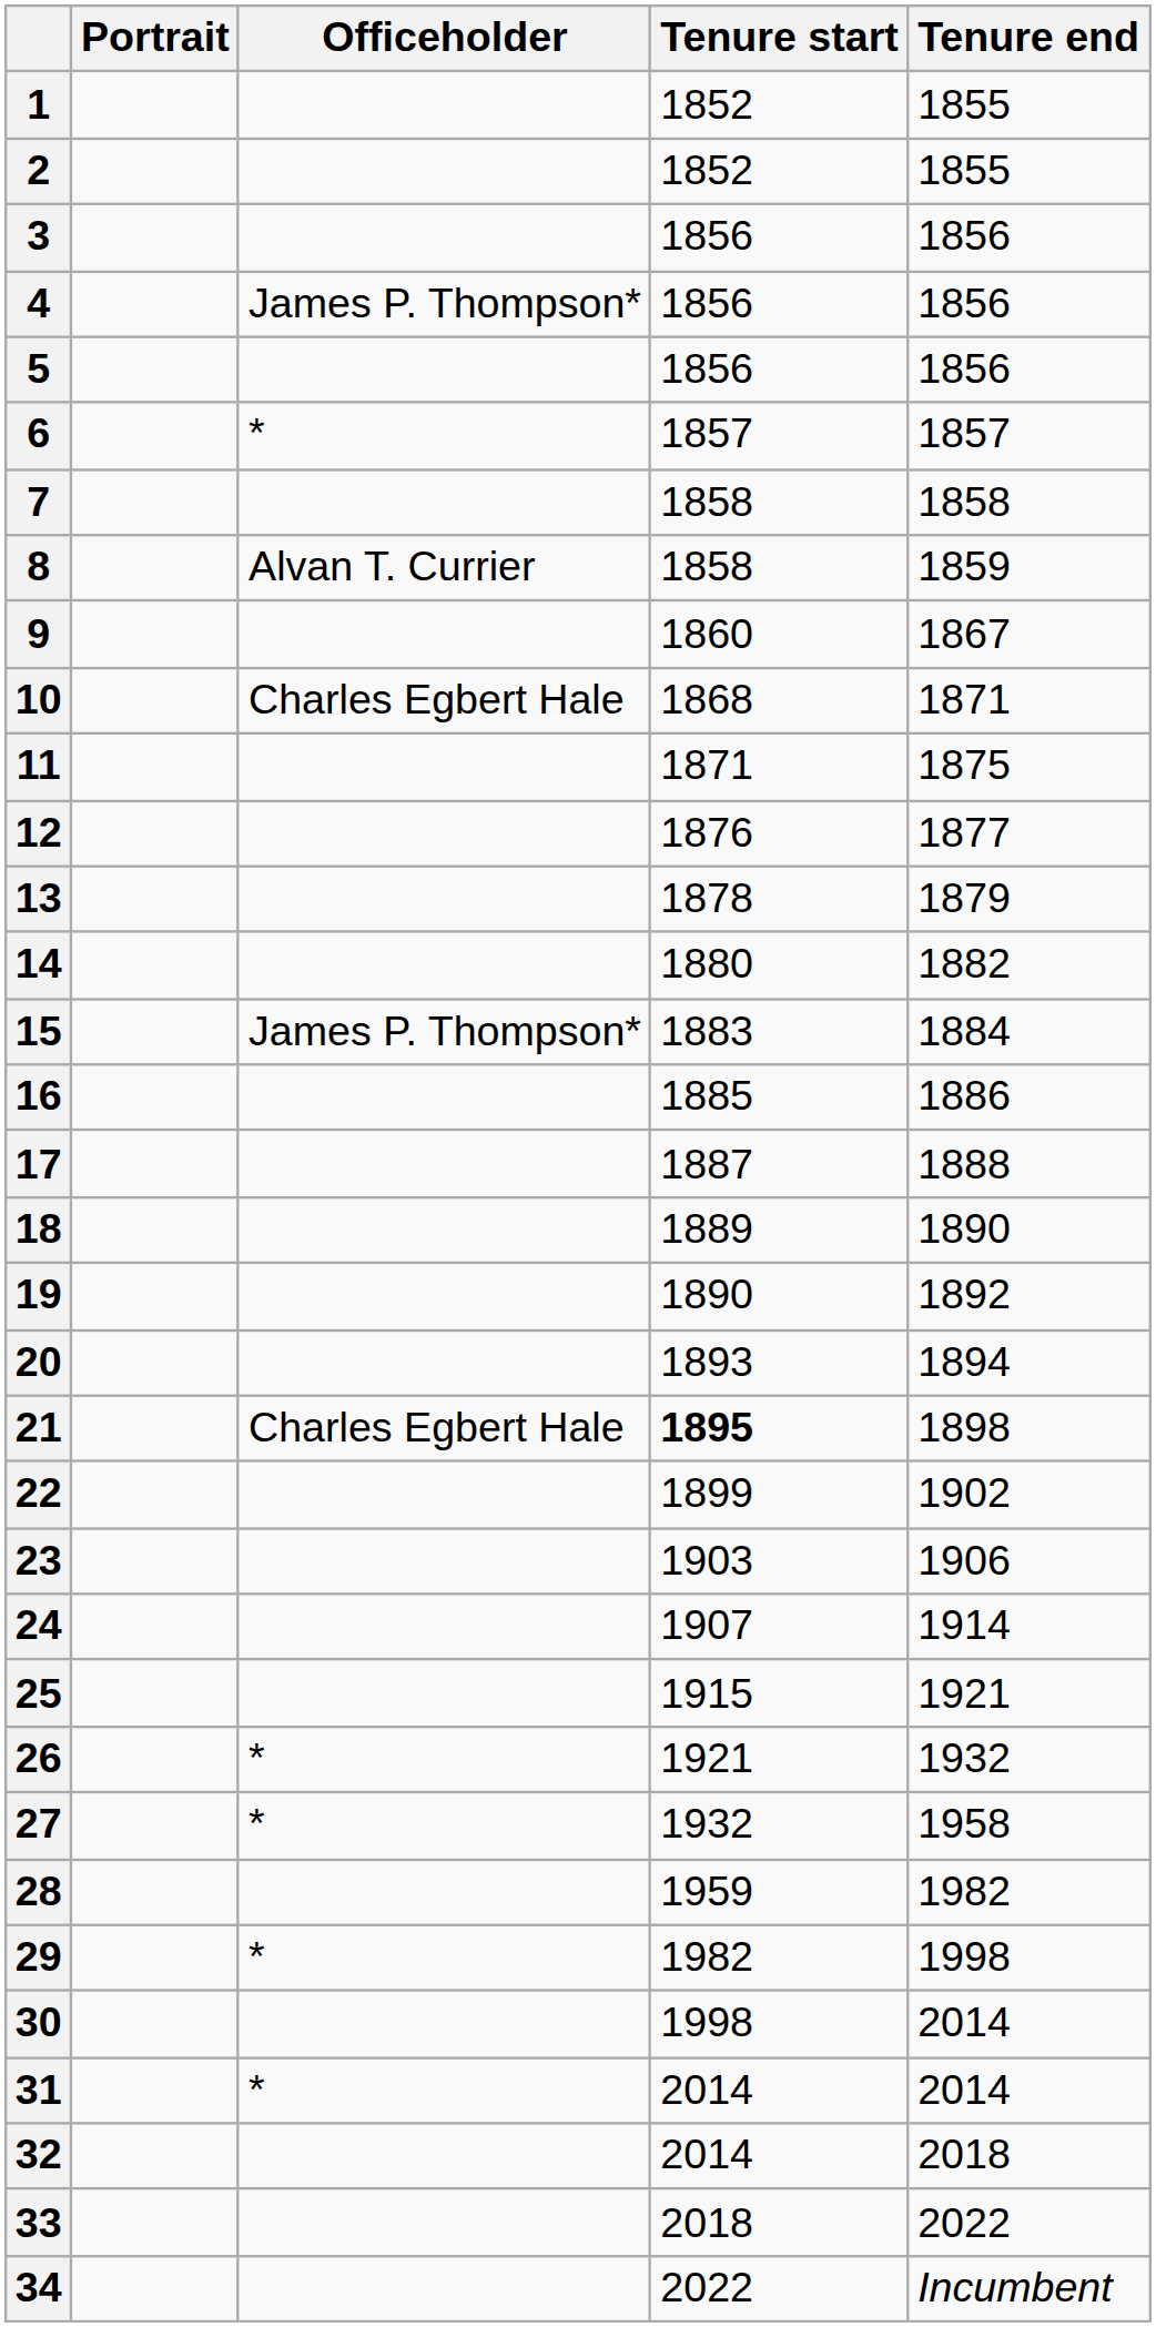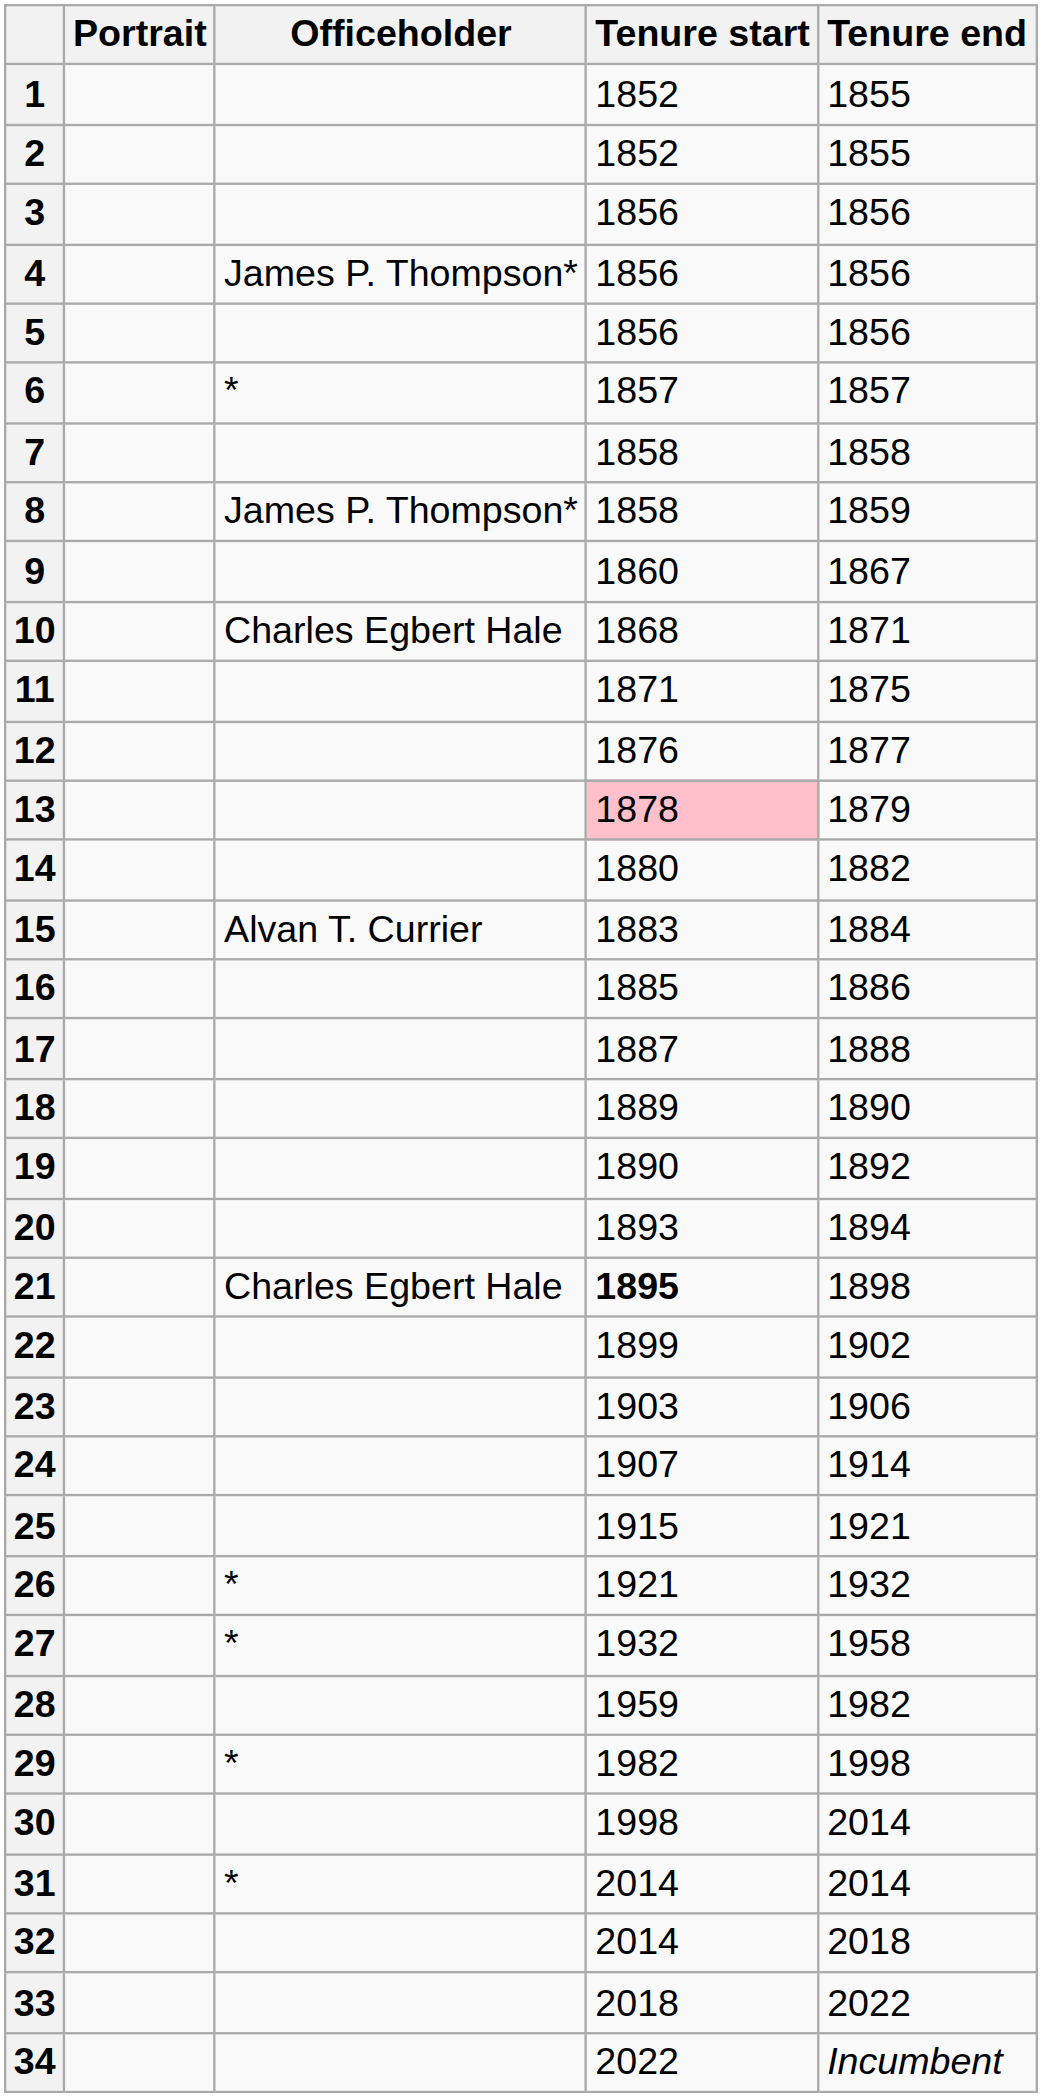8 | Officeholder: Alvan T. Currier -> James P. Thompson*
13 | Tenure start: no background -> pink background
15 | Officeholder: James P. Thompson* -> Alvan T. Currier
